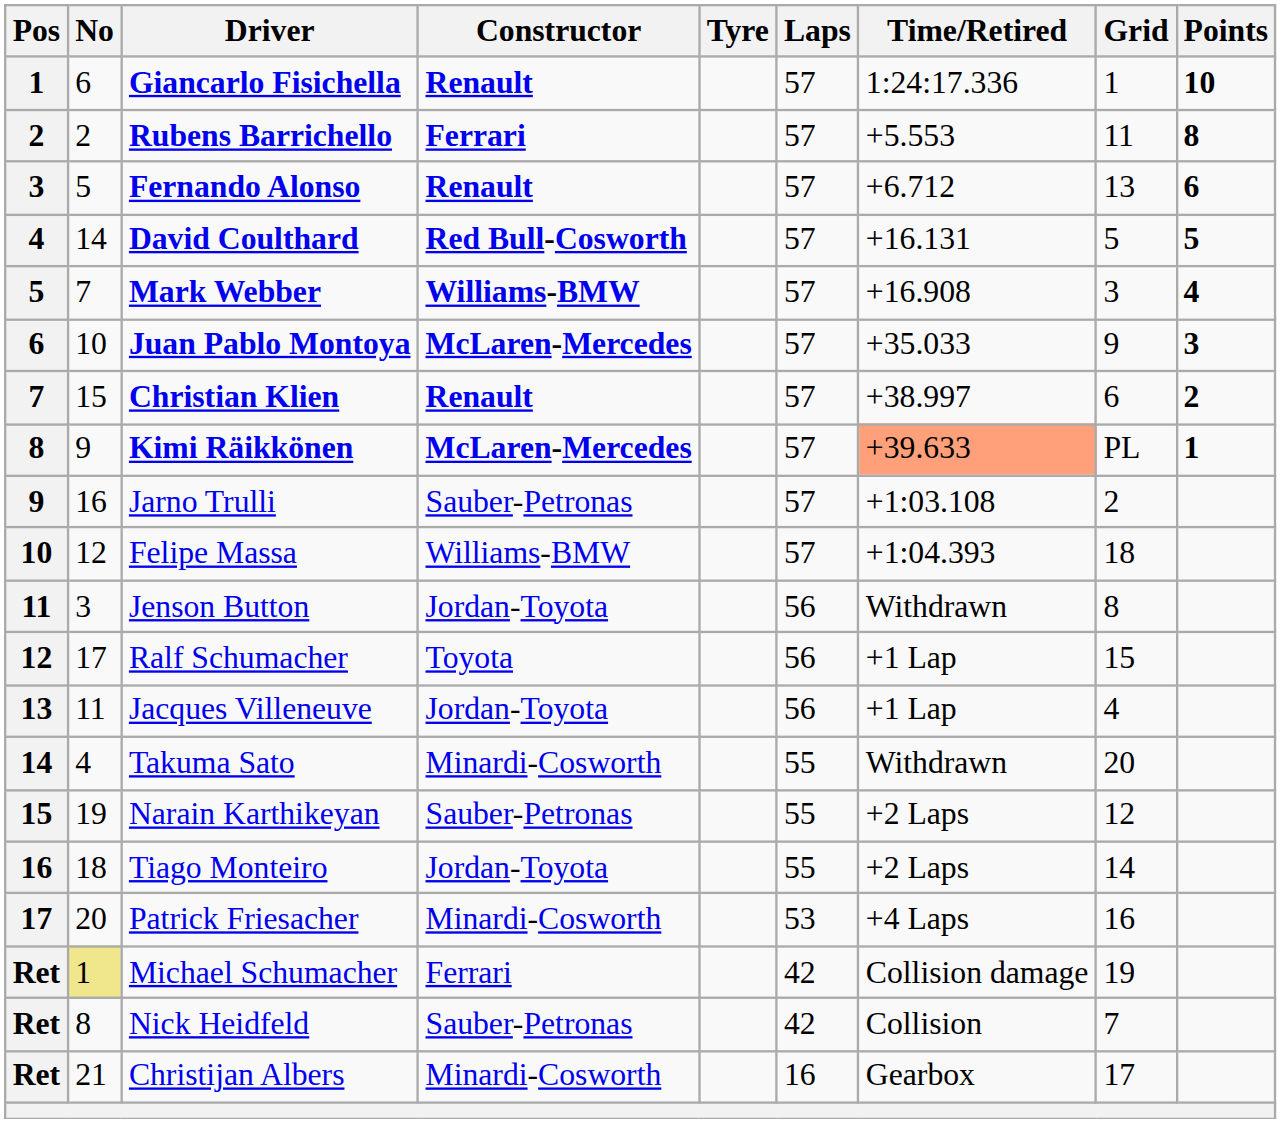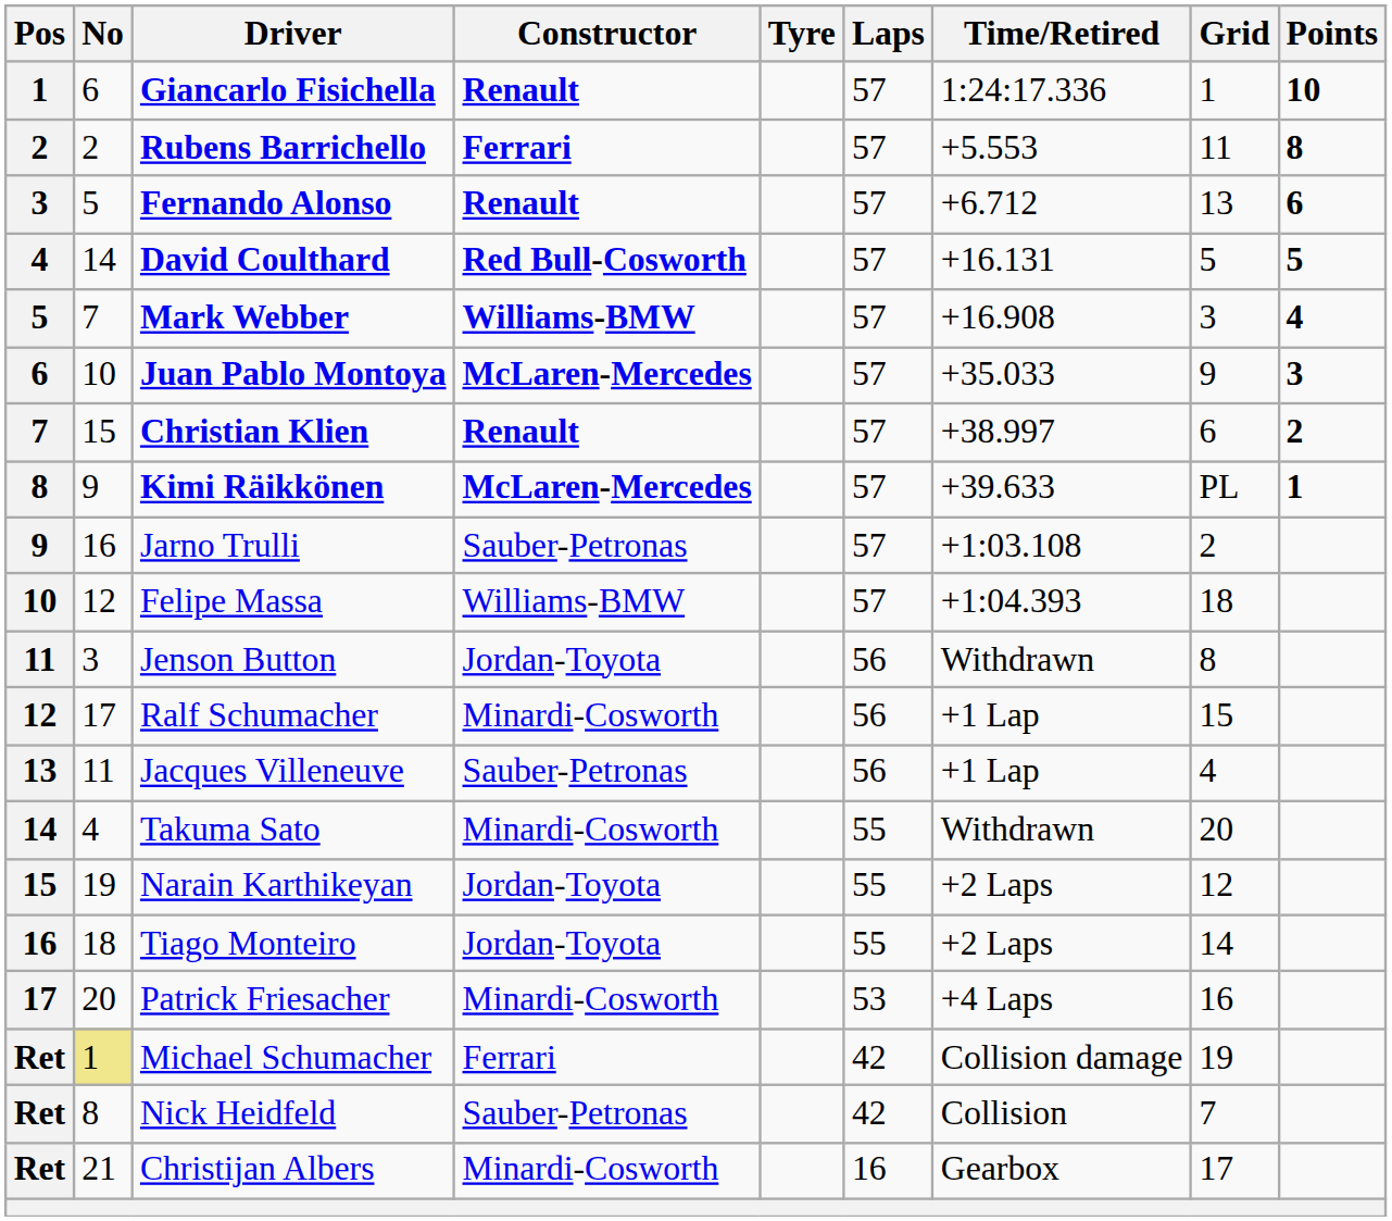Kimi Räikkönen | Time/Retired: lightsalmon background -> no background
Ralf Schumacher | Constructor: Toyota -> Minardi-Cosworth
Jacques Villeneuve | Constructor: Jordan-Toyota -> Sauber-Petronas
Narain Karthikeyan | Constructor: Sauber-Petronas -> Jordan-Toyota
